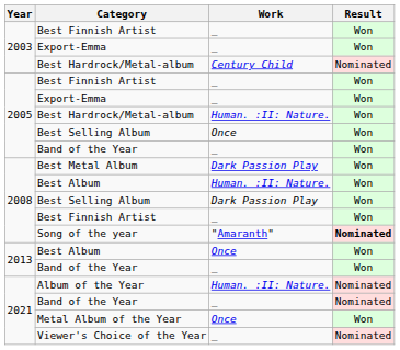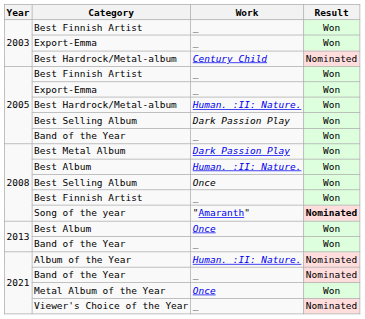2005 / Best Selling Album | Work: Once -> Dark Passion Play
2008 / Best Selling Album | Work: Dark Passion Play -> Once
